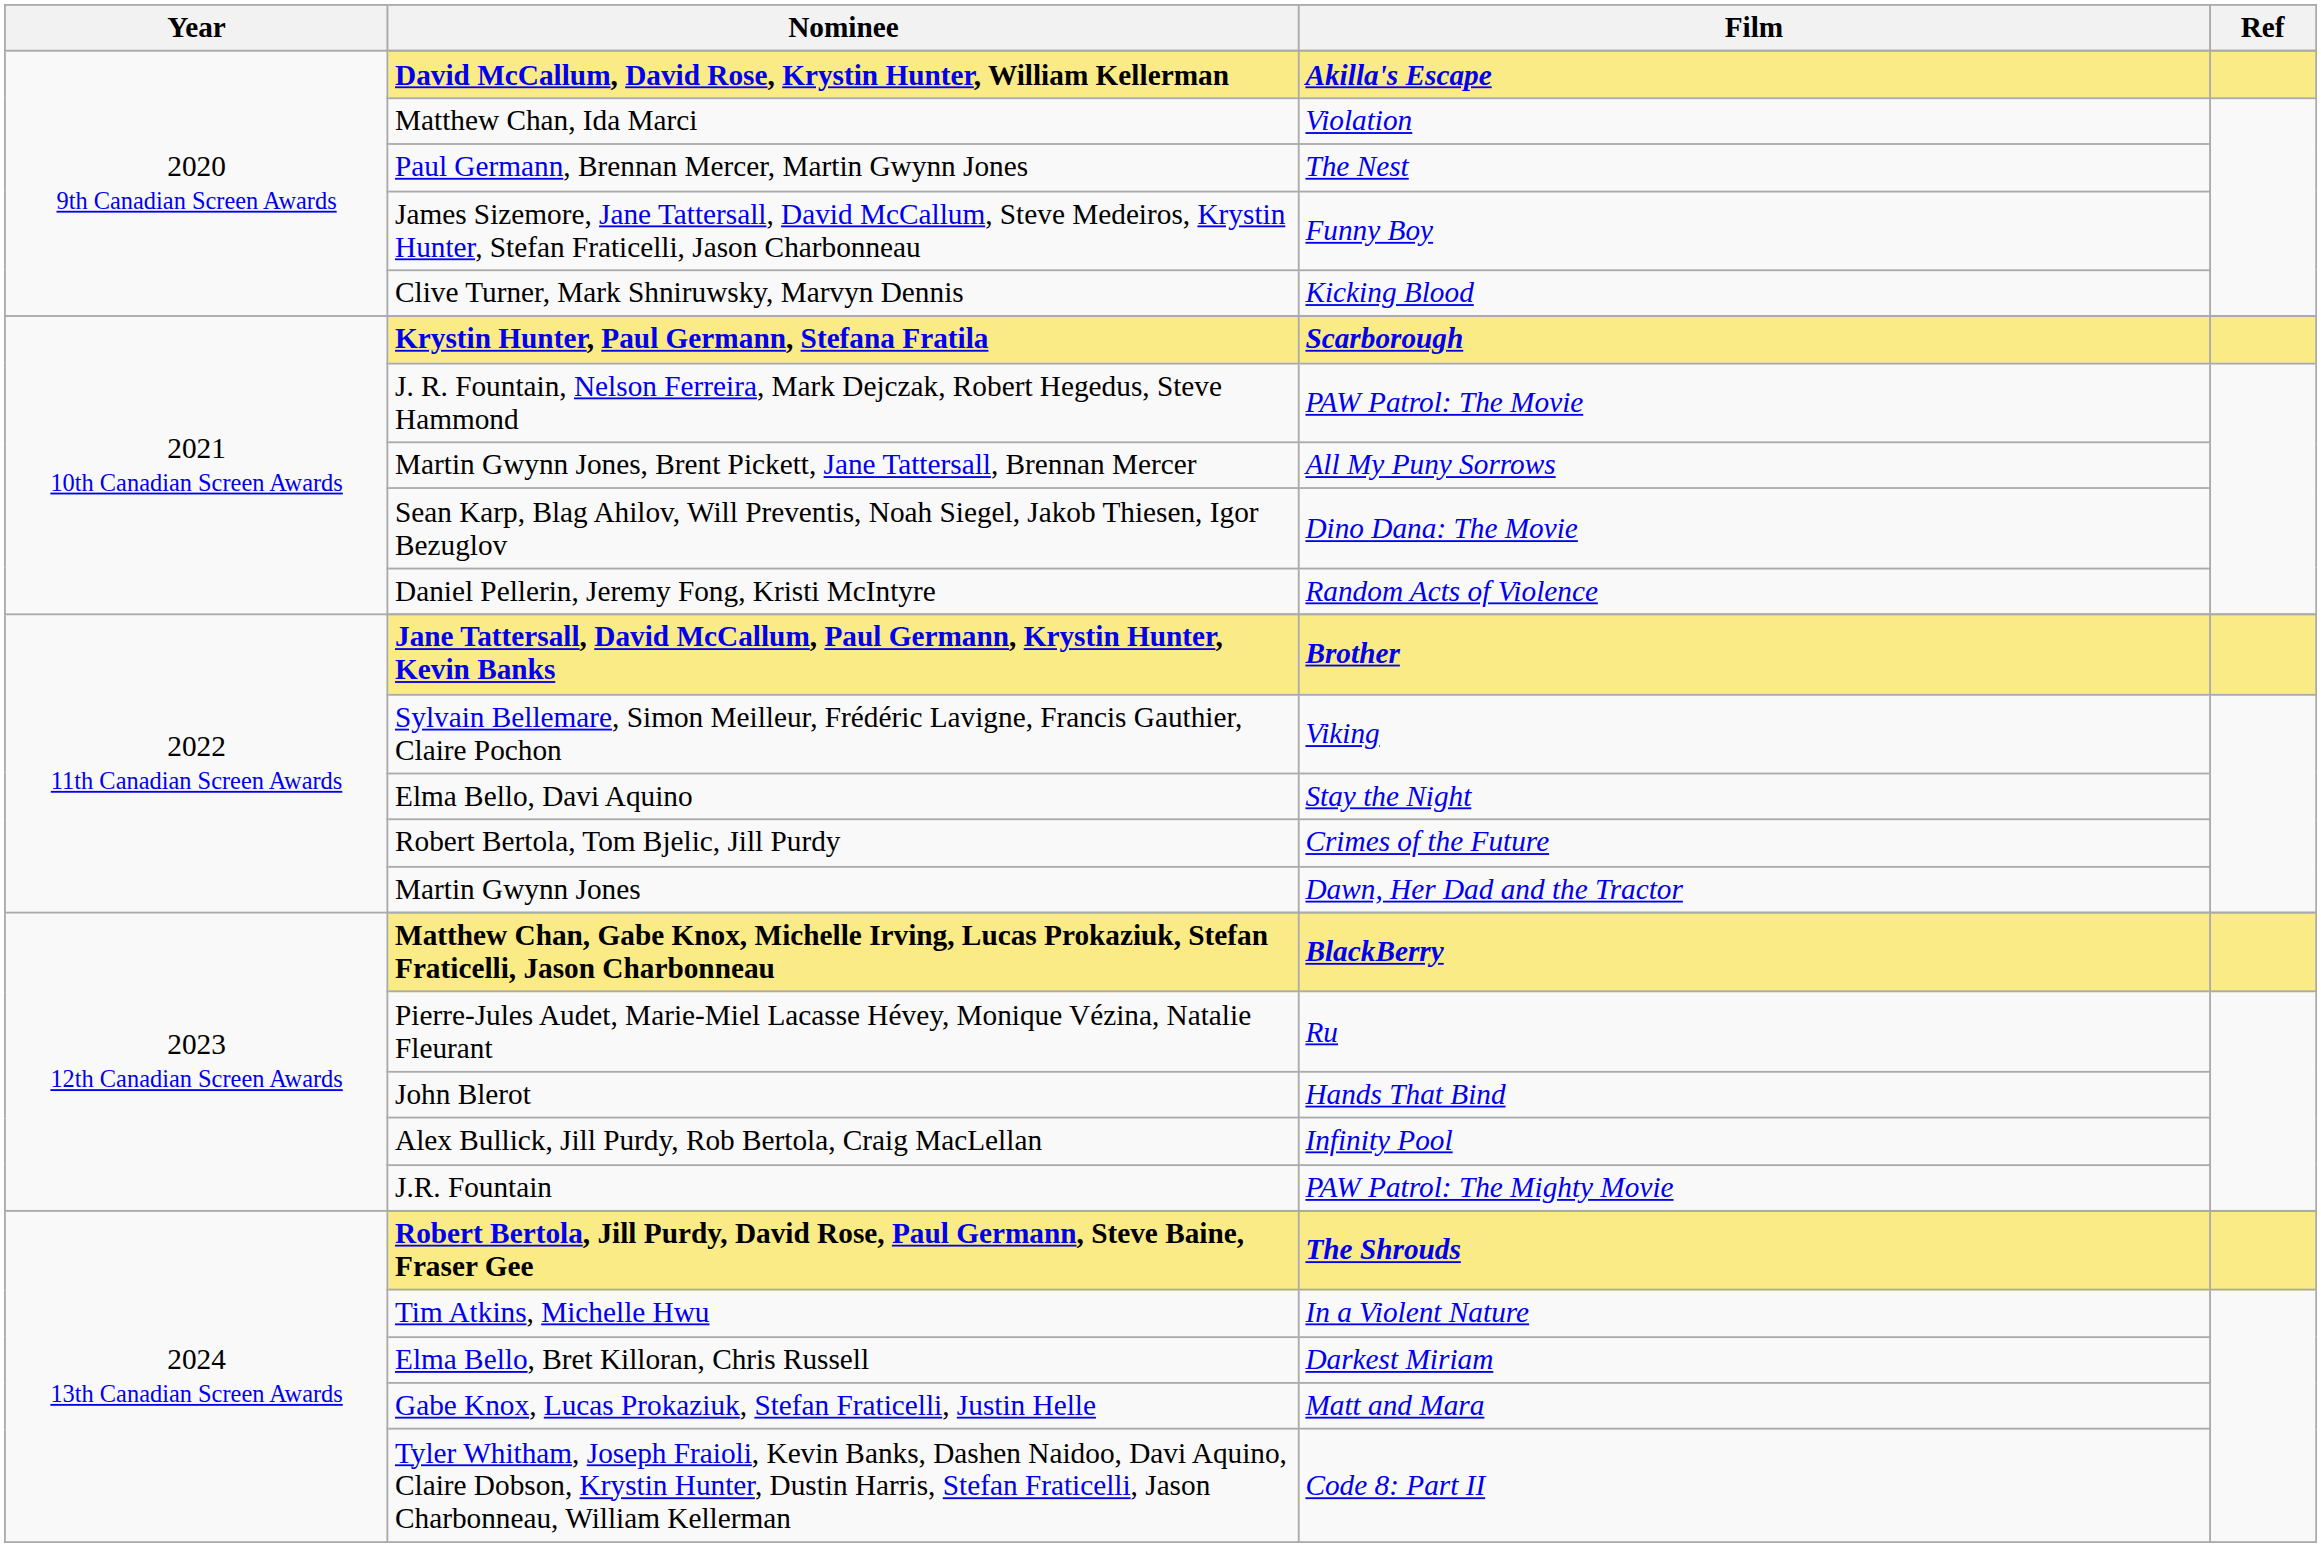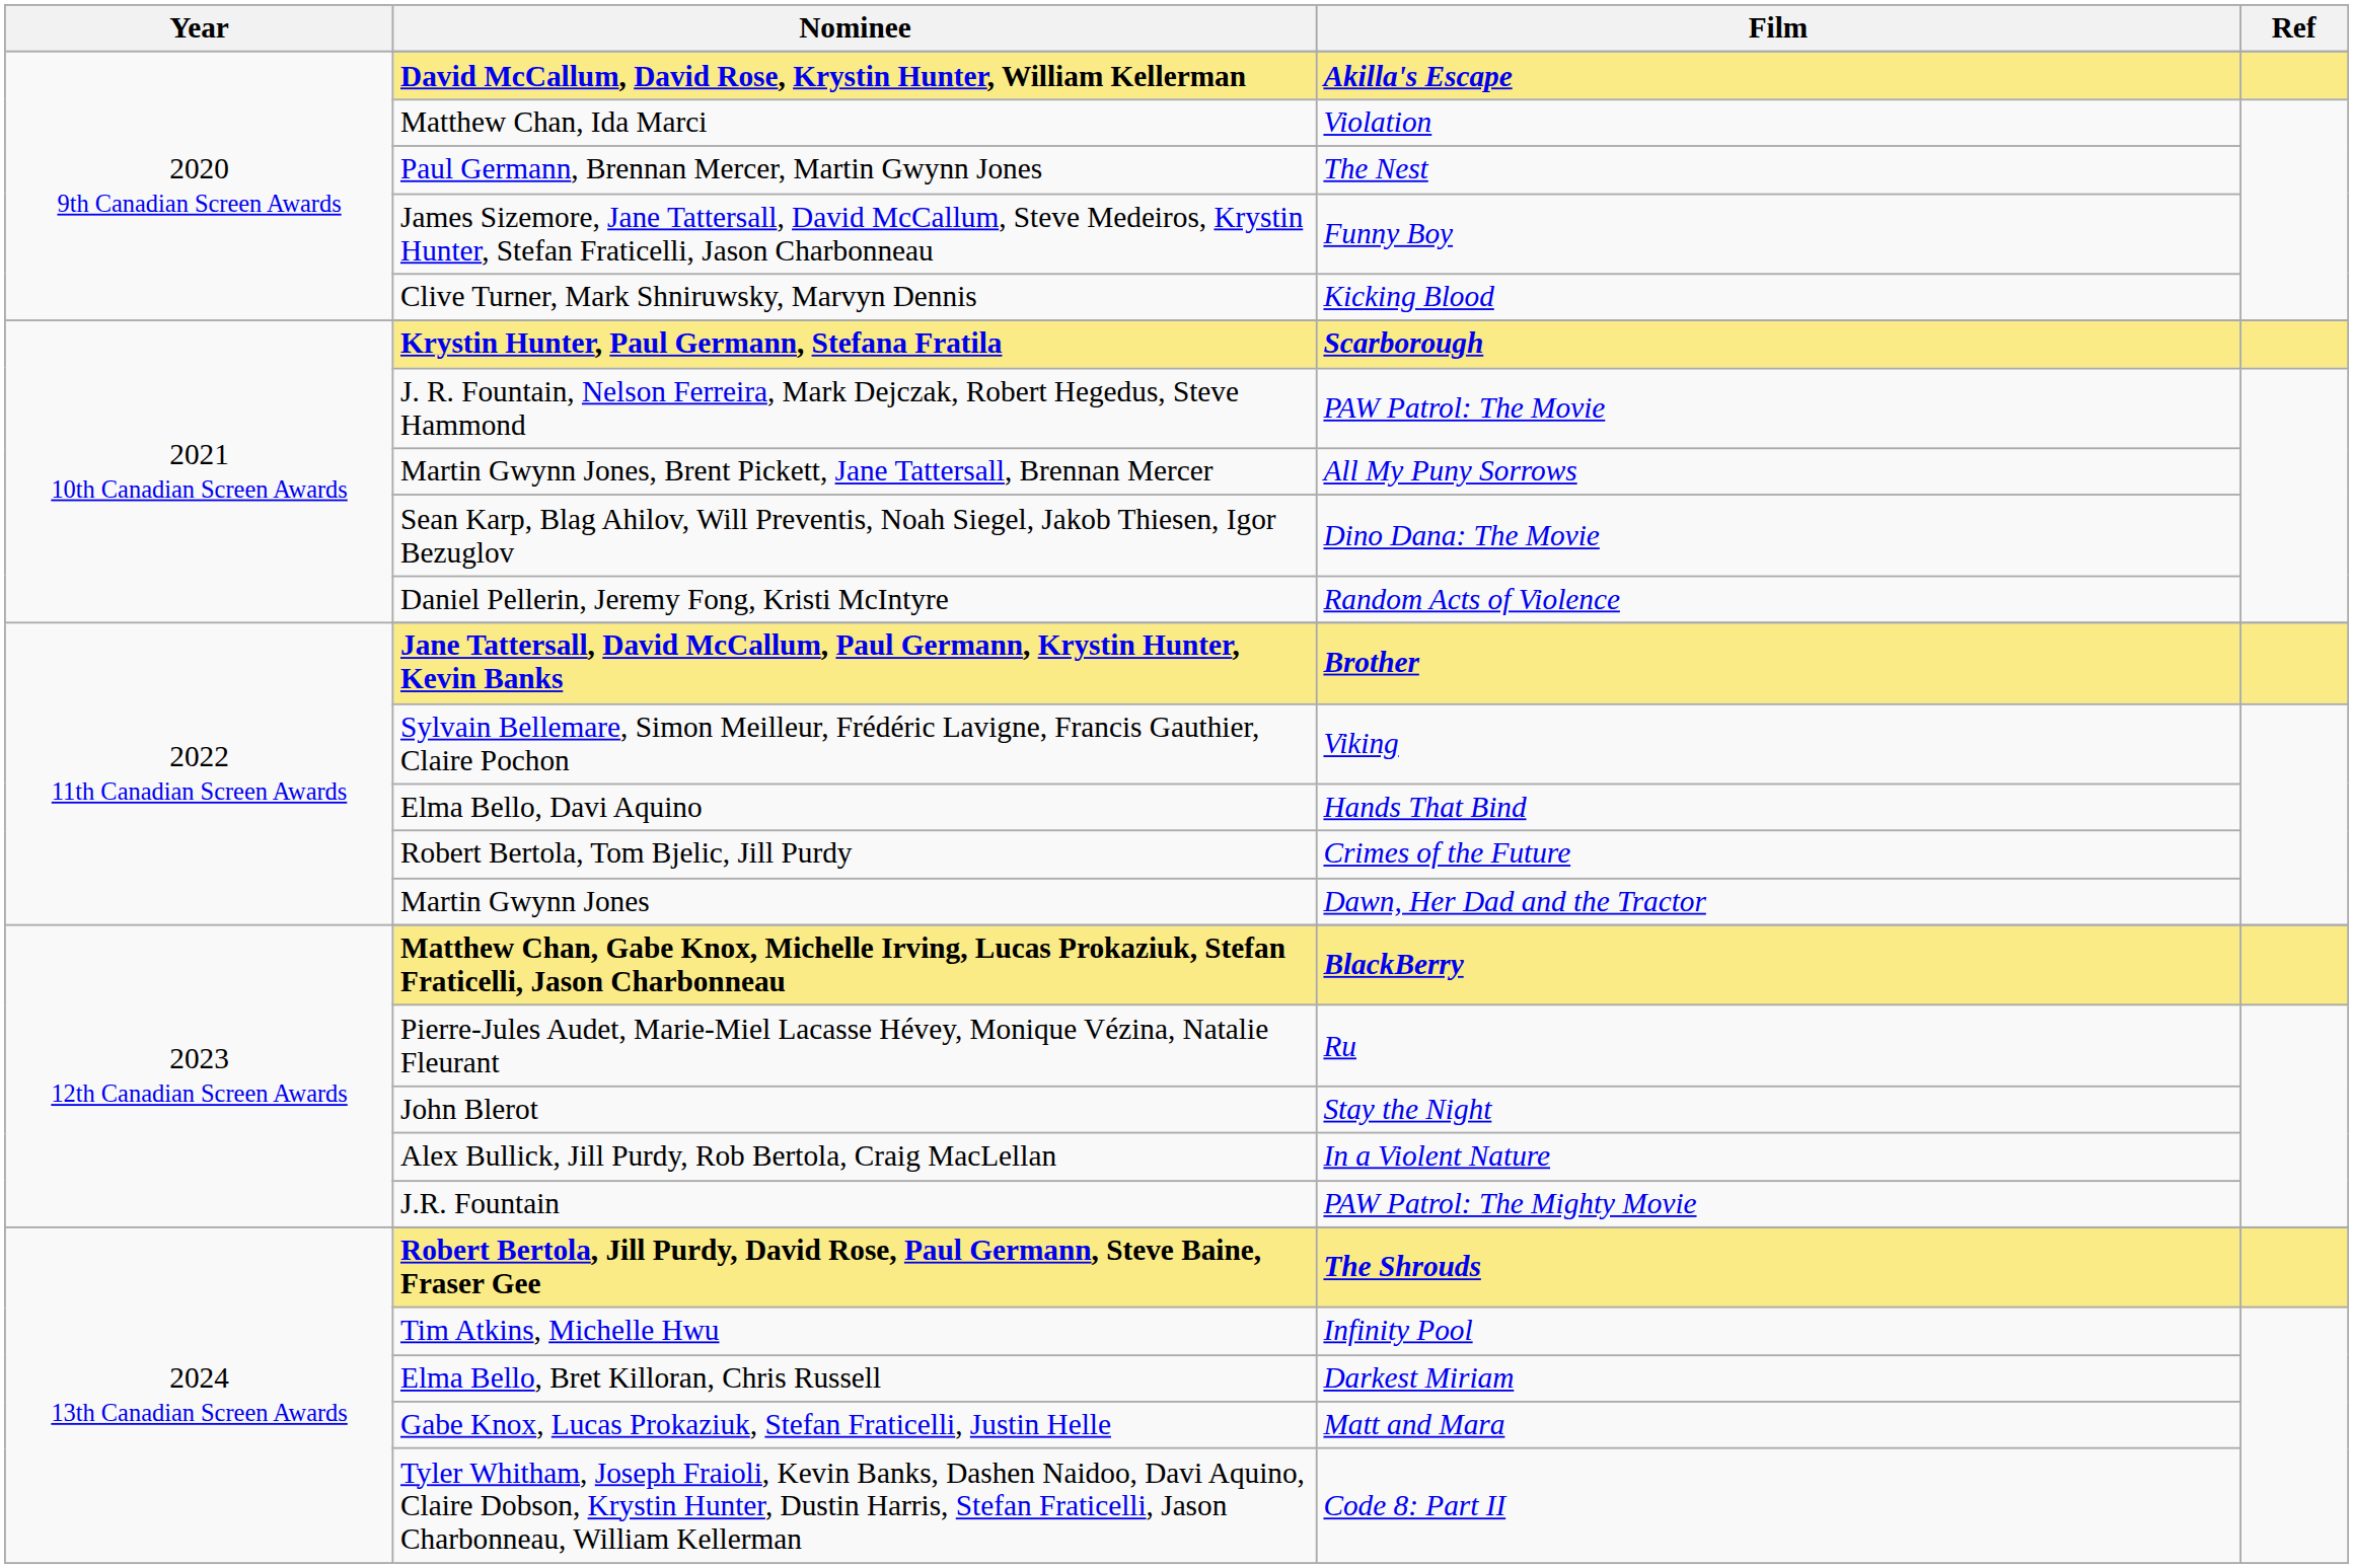Elma Bello, Davi Aquino | Film: Stay the Night -> Hands That Bind
John Blerot | Film: Hands That Bind -> Stay the Night
Alex Bullick, Jill Purdy, Rob Bertola, Craig MacLellan | Film: Infinity Pool -> In a Violent Nature
Tim Atkins, Michelle Hwu | Film: In a Violent Nature -> Infinity Pool
